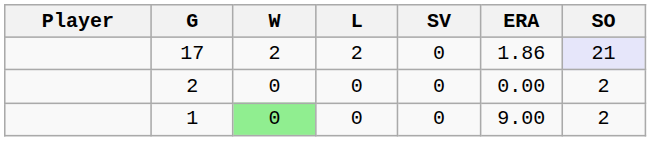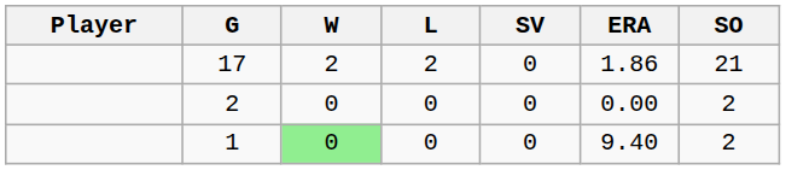17 | SO: lavender background -> no background
1 | ERA: 9.00 -> 9.40
